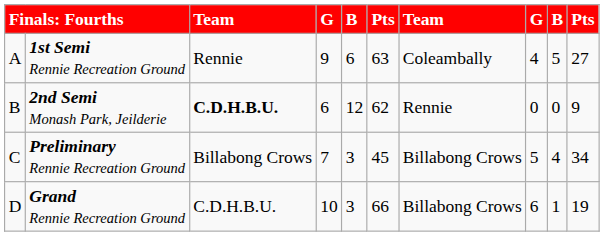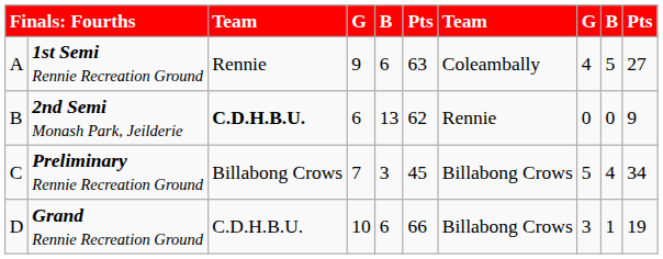2nd Semi Monash Park, Jeilderie | column 5: 12 -> 13
Grand Rennie Recreation Ground | column 5: 3 -> 6
Grand Rennie Recreation Ground | column 8: 6 -> 3
